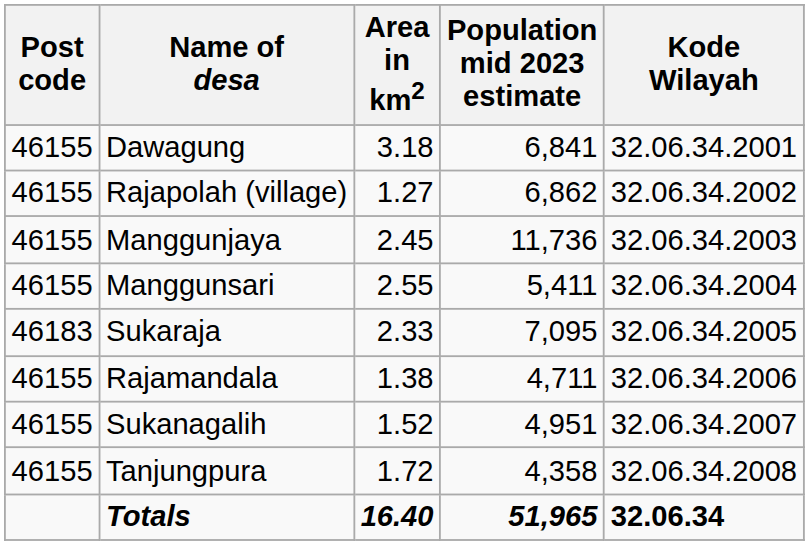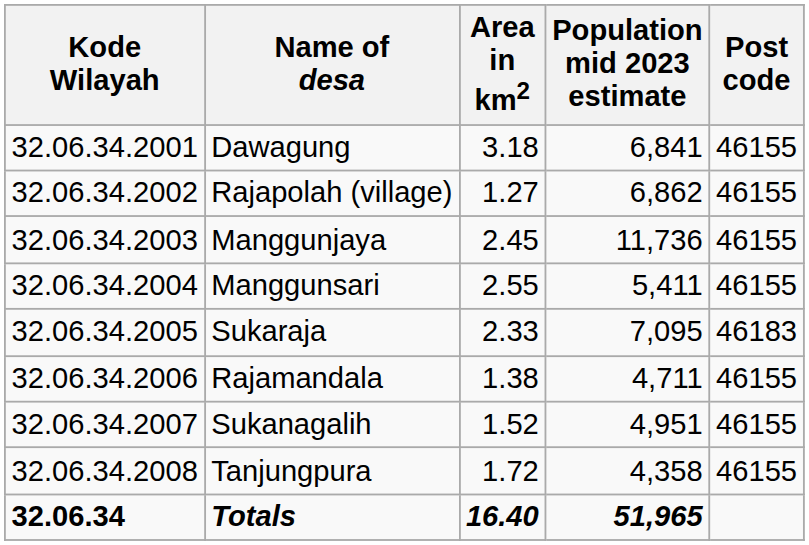columns swapped: Kode Wilayah <-> Post code
